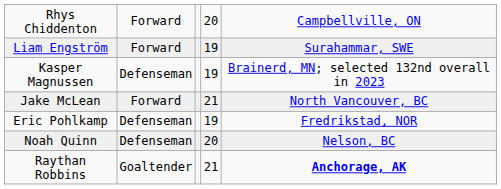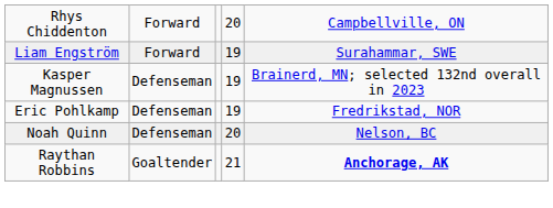- row: Jake McLean | Forward | 21 | North Vancouver, BC
